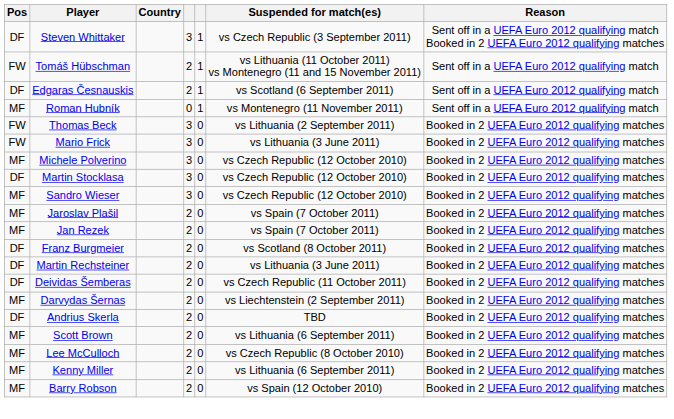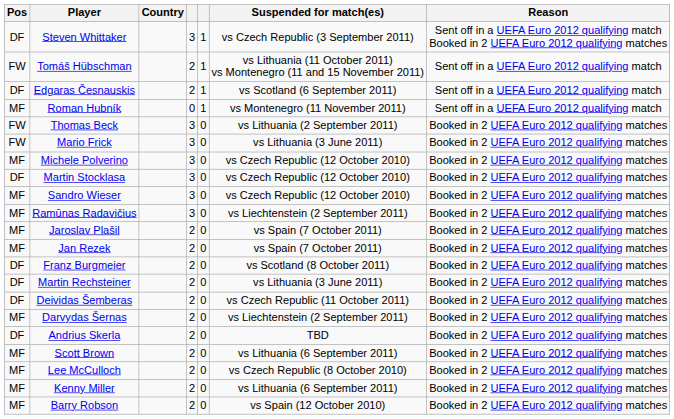+ row: MF | Ramūnas Radavičius | 3 | 0 | vs Liechtenstein (2 September 2011) | Booked in 2 UEFA Euro 2012 qualifying matches
